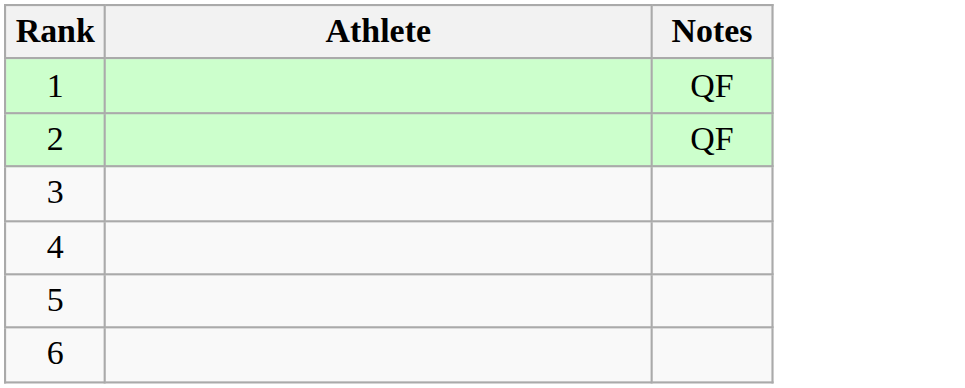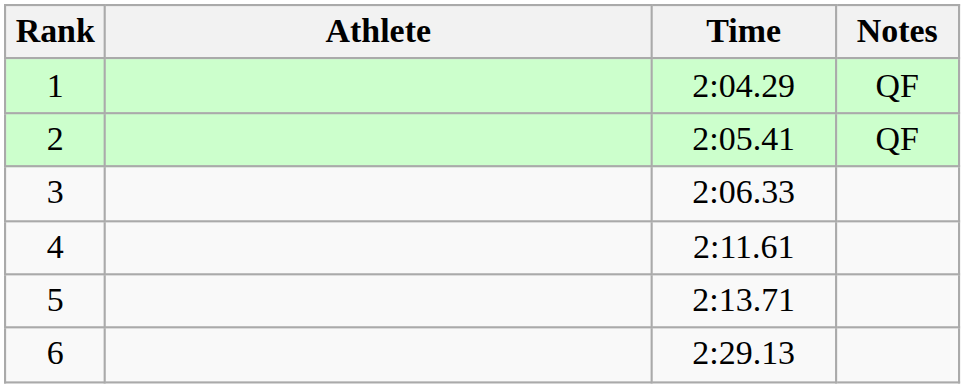+ column: Time | 2:04.29 | 2:05.41 | 2:06.33 | 2:11.61 | 2:13.71 | 2:29.13
